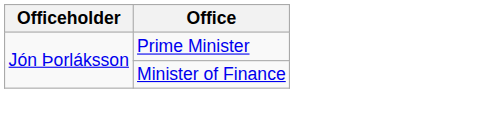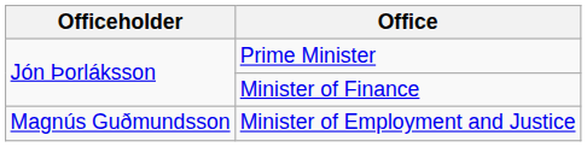+ row: Magnús Guðmundsson | Minister of Employment and Justice
